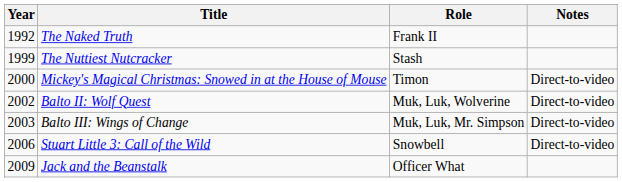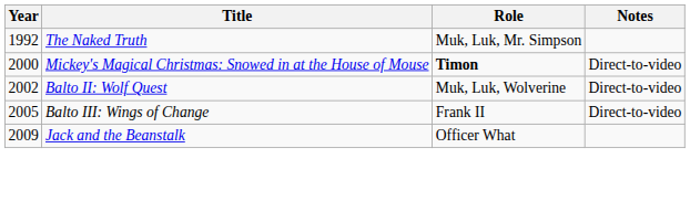The Naked Truth | Role: Frank II -> Muk, Luk, Mr. Simpson
- row: 1999 | The Nuttiest Nutcracker | Stash
Mickey's Magical Christmas: Snowed in at the House of Mouse | Role: normal -> bold
Balto III: Wings of Change | Year: 2003 -> 2005
Balto III: Wings of Change | Role: Muk, Luk, Mr. Simpson -> Frank II
- row: 2006 | Stuart Little 3: Call of the Wild | Snowbell | Direct-to-video
